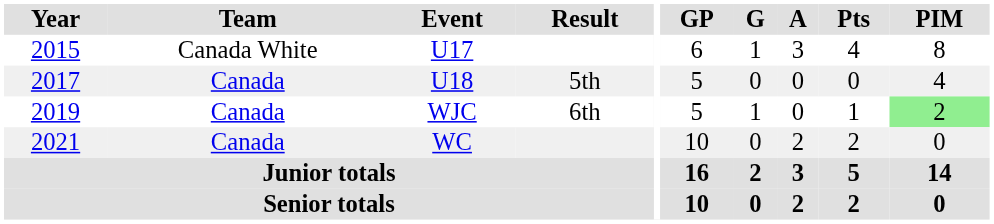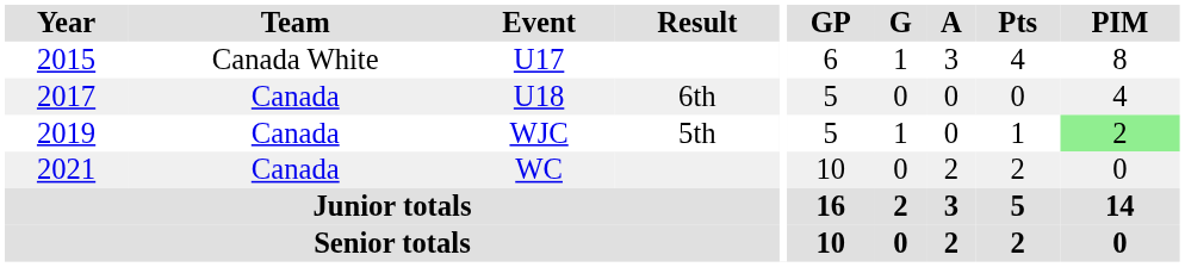U18 | Result: 5th -> 6th
WJC | Result: 6th -> 5th
